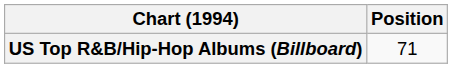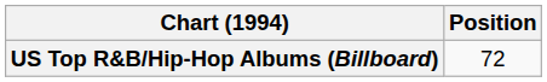US Top R&B/Hip-Hop Albums (Billboard) | Position: 71 -> 72
